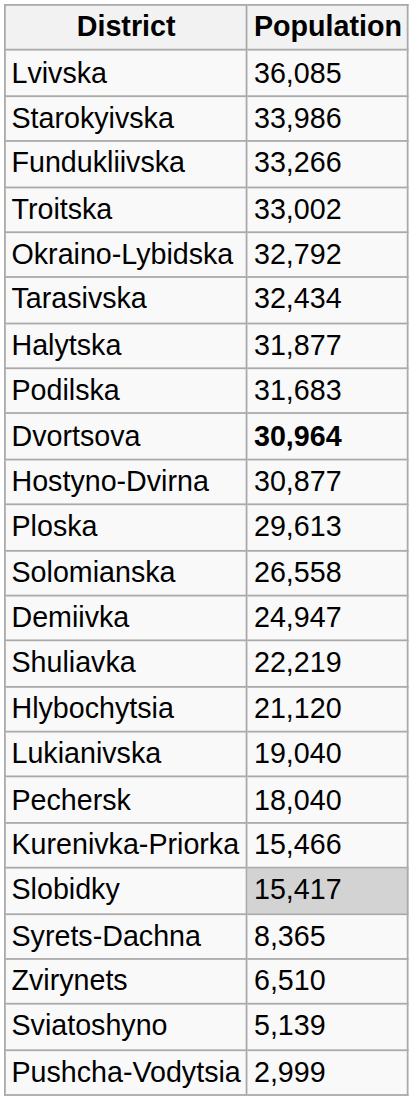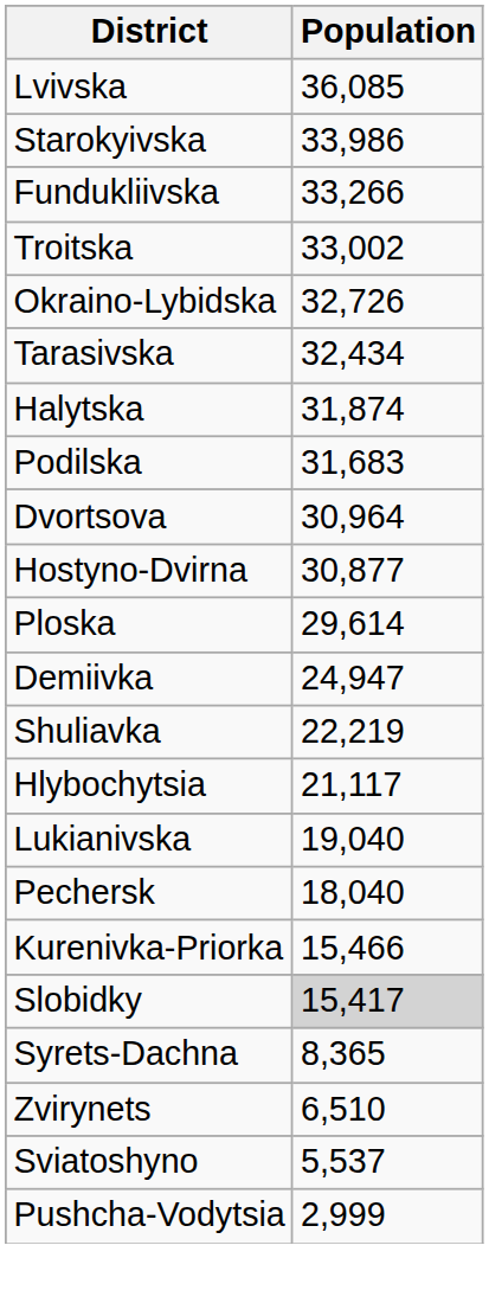Okraino-Lybidska | Population: 32,792 -> 32,726
Halytska | Population: 31,877 -> 31,874
Dvortsova | Population: bold -> normal
Ploska | Population: 29,613 -> 29,614
- row: Solomianska | 26,558
Hlybochytsia | Population: 21,120 -> 21,117
Sviatoshyno | Population: 5,139 -> 5,537
